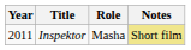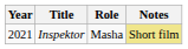Inspektor | Year: 2011 -> 2021
